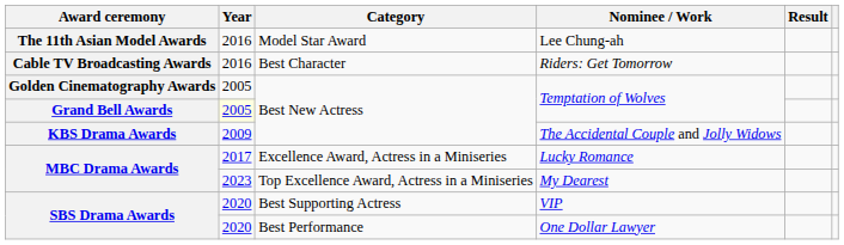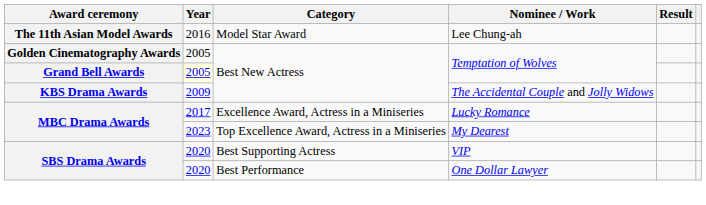- row: Cable TV Broadcasting Awards | 2016 | Best Character | Riders: Get Tomorrow
